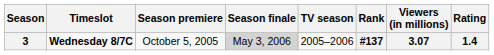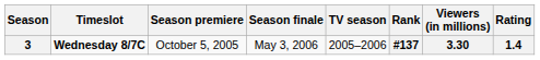3 | Season finale: lightgrey background -> no background
3 | Viewers (in millions): 3.07 -> 3.30
